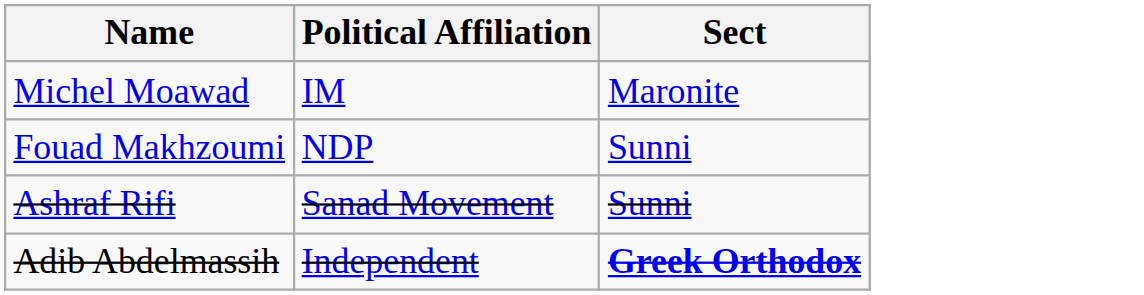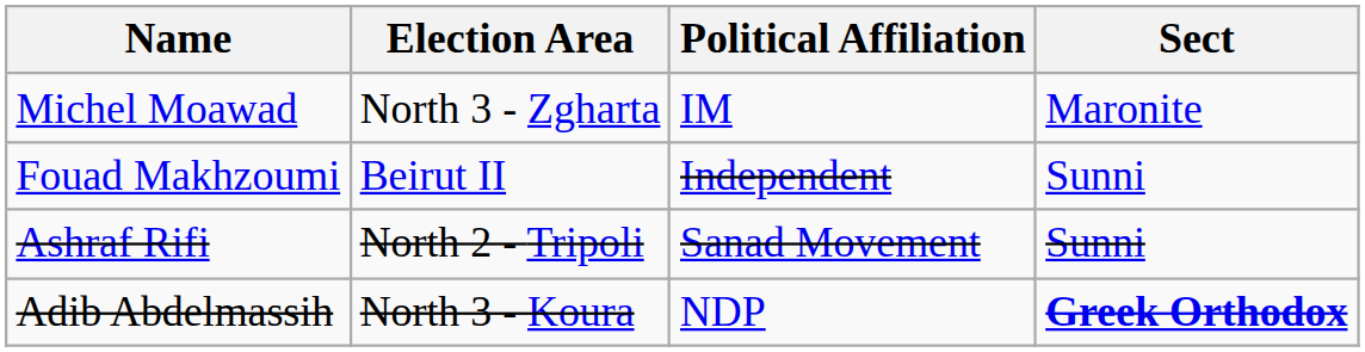+ column: Election Area | North 3 - Zgharta | Beirut II | North 2 - Tripoli | North 3 - Koura
Fouad Makhzoumi | Political Affiliation: NDP -> Independent
Adib Abdelmassih | Political Affiliation: Independent -> NDP
